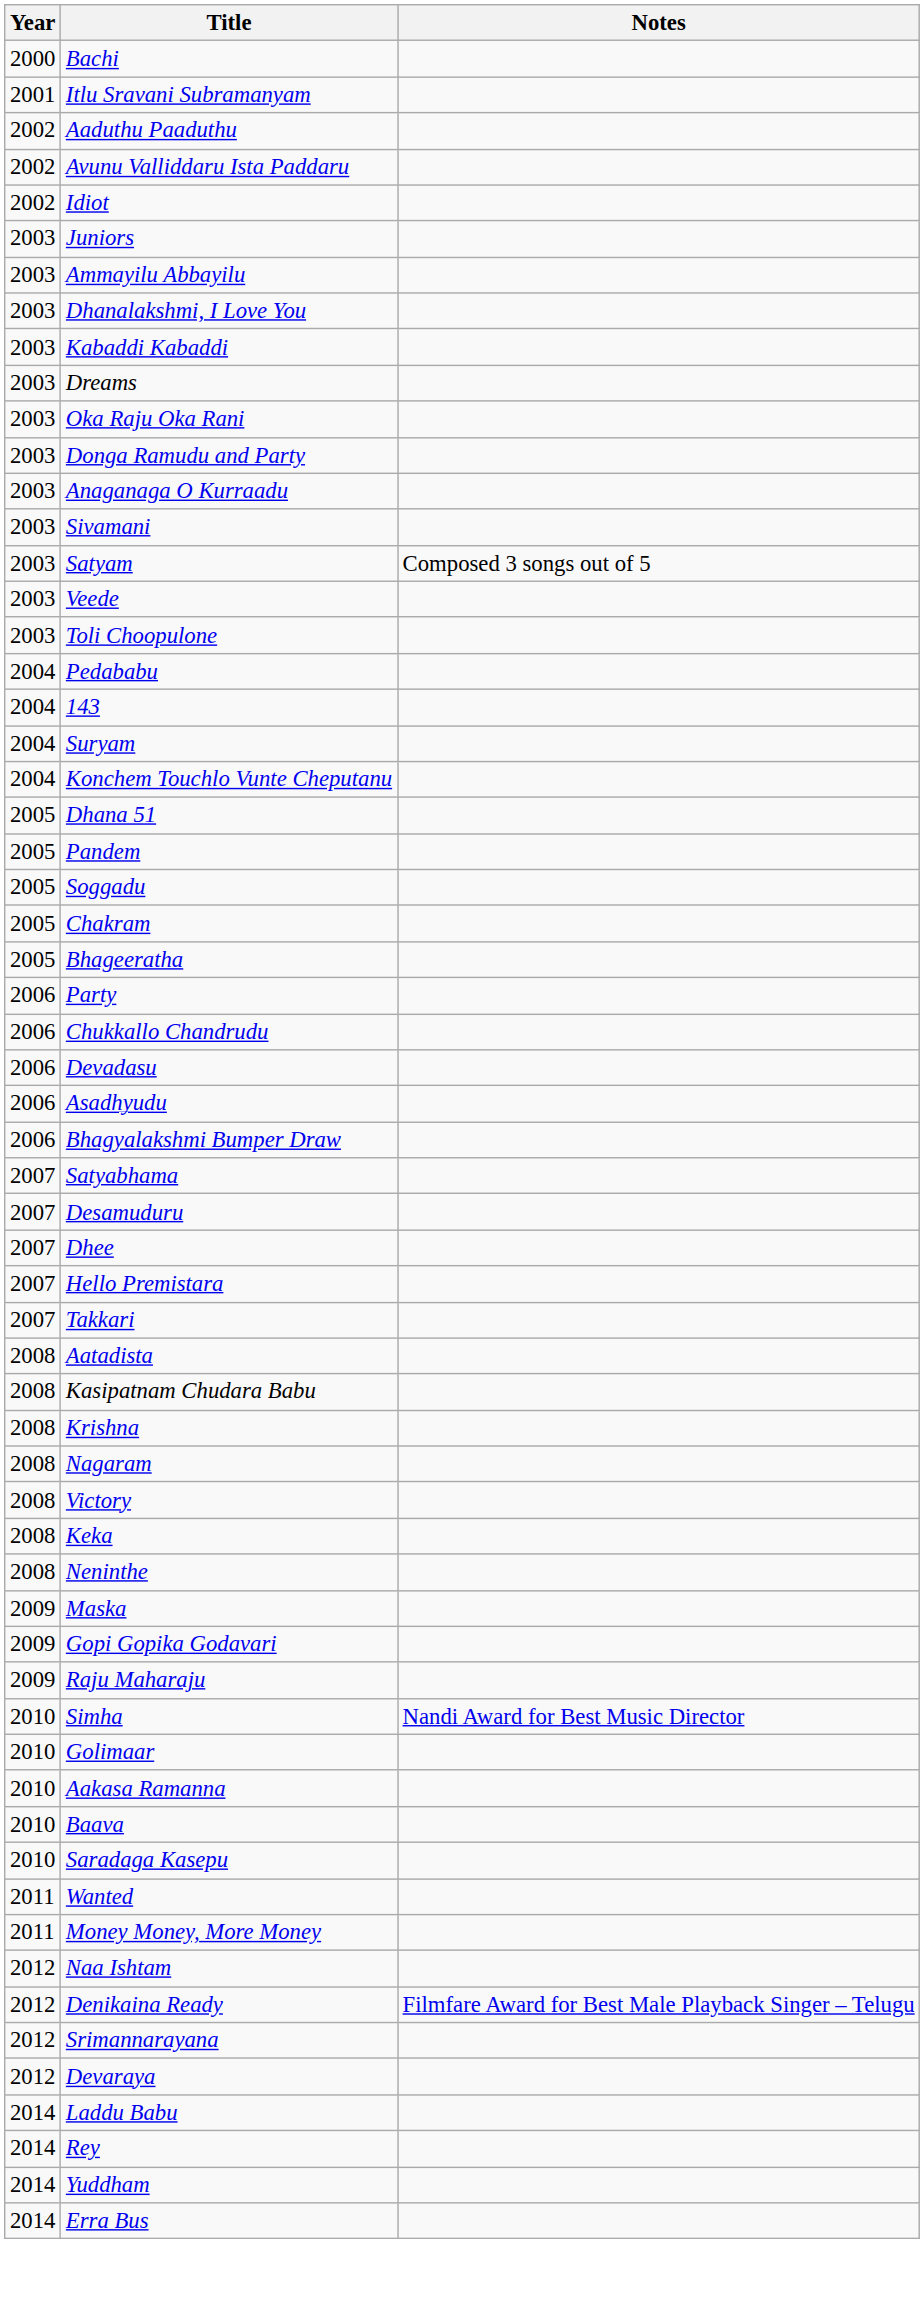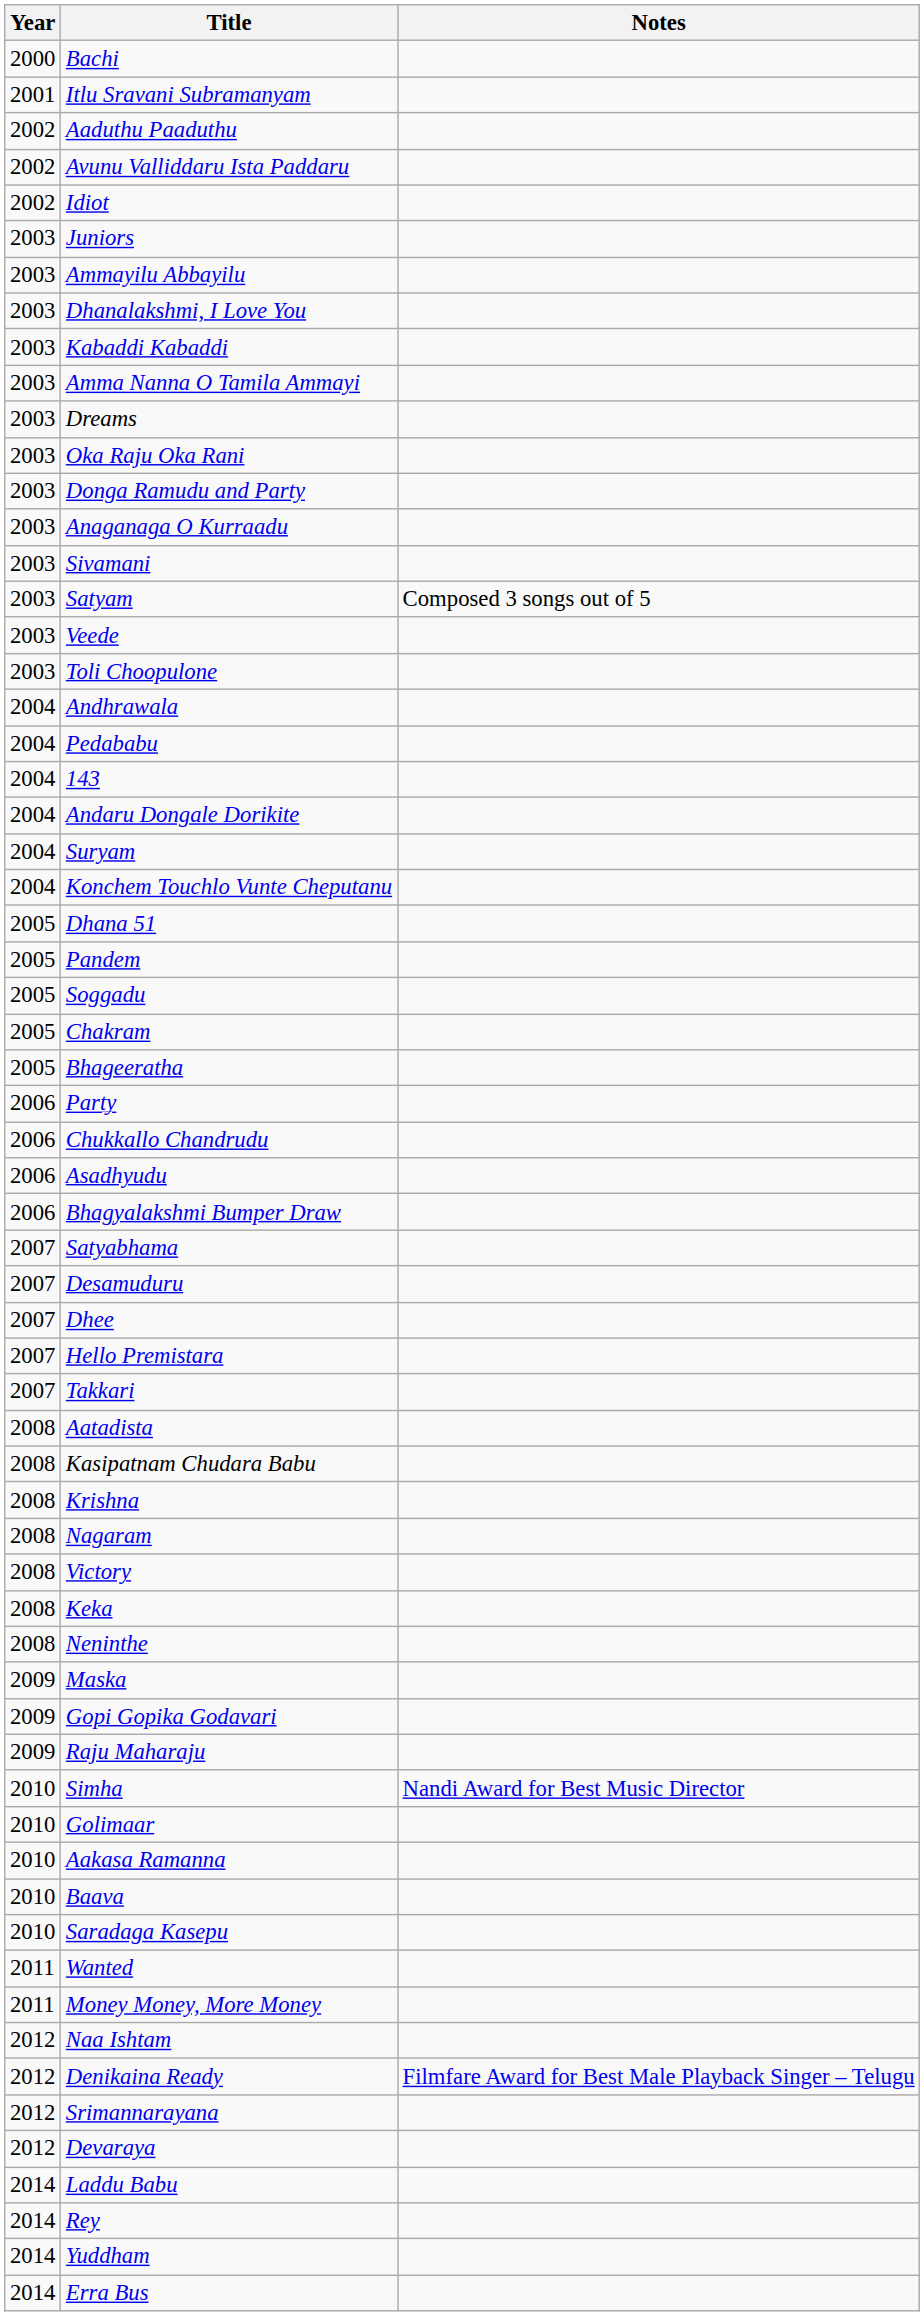+ row: 2003 | Amma Nanna O Tamila Ammayi
+ row: 2004 | Andhrawala
+ row: 2004 | Andaru Dongale Dorikite
- row: 2006 | Devadasu
